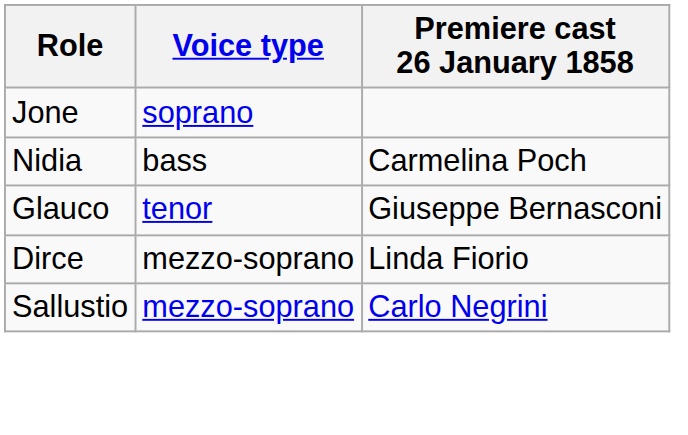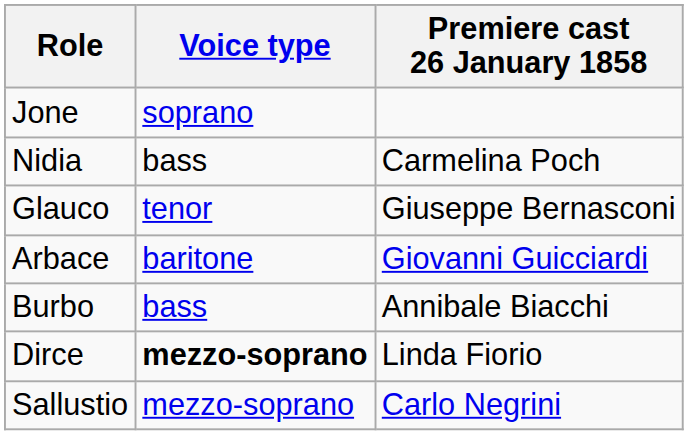+ row: Arbace | baritone | Giovanni Guicciardi
+ row: Burbo | bass | Annibale Biacchi
Dirce | Voice type: normal -> bold
